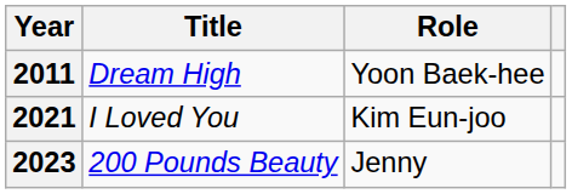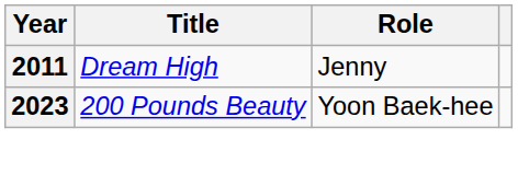2011 | Role: Yoon Baek-hee -> Jenny
- row: 2021 | I Loved You | Kim Eun-joo
2023 | Role: Jenny -> Yoon Baek-hee
